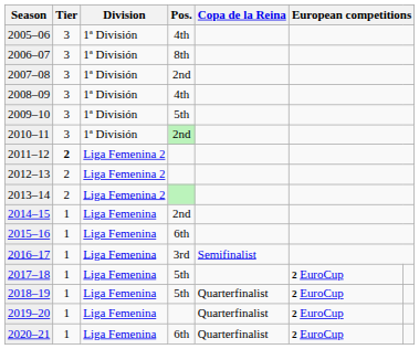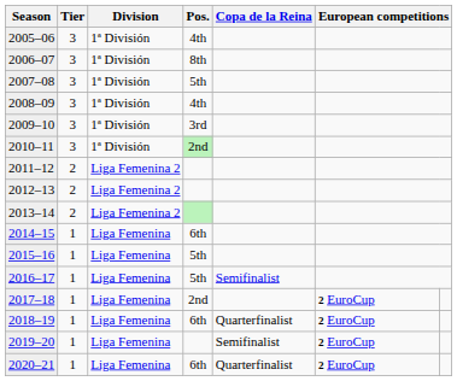2007–08 | Pos.: 2nd -> 5th
2009–10 | Pos.: 5th -> 3rd
2011–12 | Tier: bold -> normal
2014–15 | Pos.: 2nd -> 6th
2015–16 | Pos.: 6th -> 5th
2016–17 | Pos.: 3rd -> 5th
2017–18 | Pos.: 5th -> 2nd
2018–19 | Pos.: 5th -> 6th
2019–20 | Copa de la Reina: Quarterfinalist -> Semifinalist
